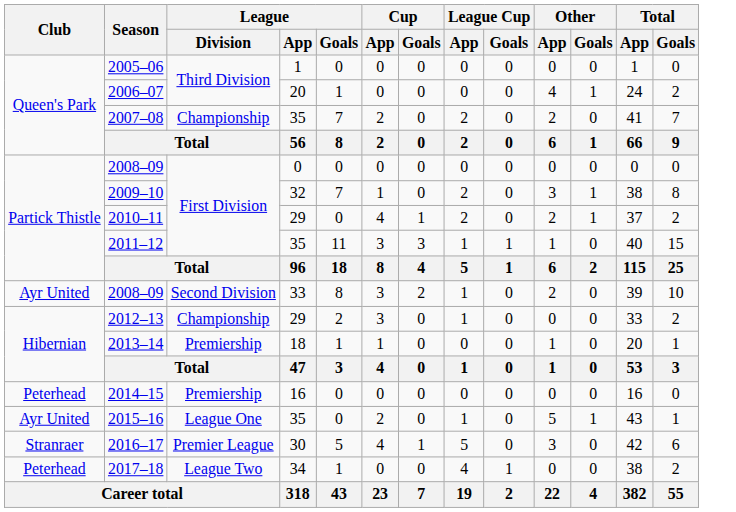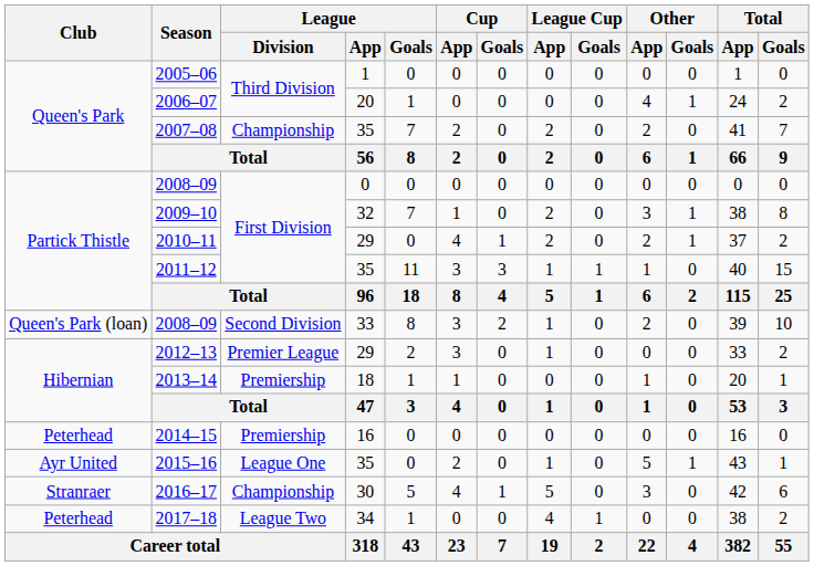2008–09 / 33 | Club: Ayr United -> Queen's Park (loan)
2012–13 | League / Division: Championship -> Premier League
2016–17 | League / Division: Premier League -> Championship
